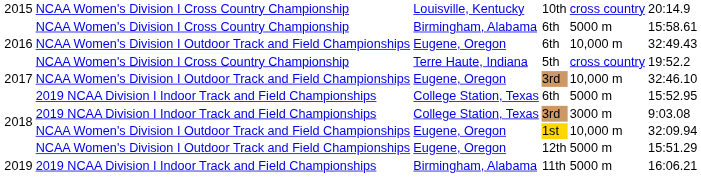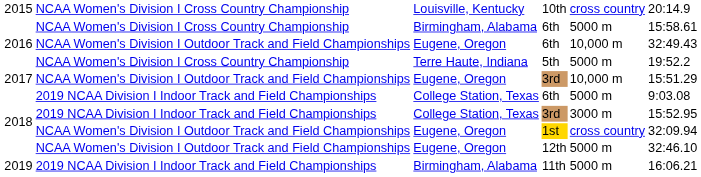5th | column 5: cross country -> 5000 m
Eugene, Oregon / 3rd | column 6: 32:46.10 -> 15:51.29
College Station, Texas / 6th | column 6: 15:52.95 -> 9:03.08
College Station, Texas / 3rd | column 6: 9:03.08 -> 15:52.95
1st | column 5: 10,000 m -> cross country
12th | column 6: 15:51.29 -> 32:46.10
